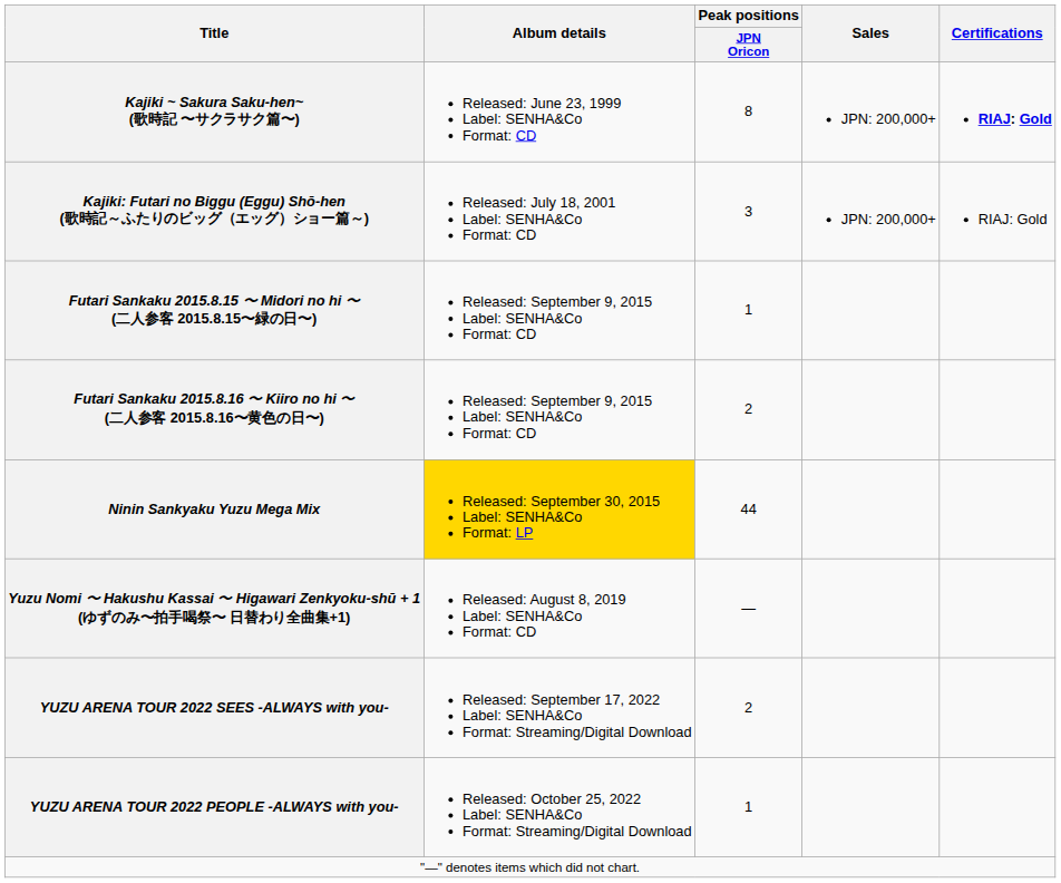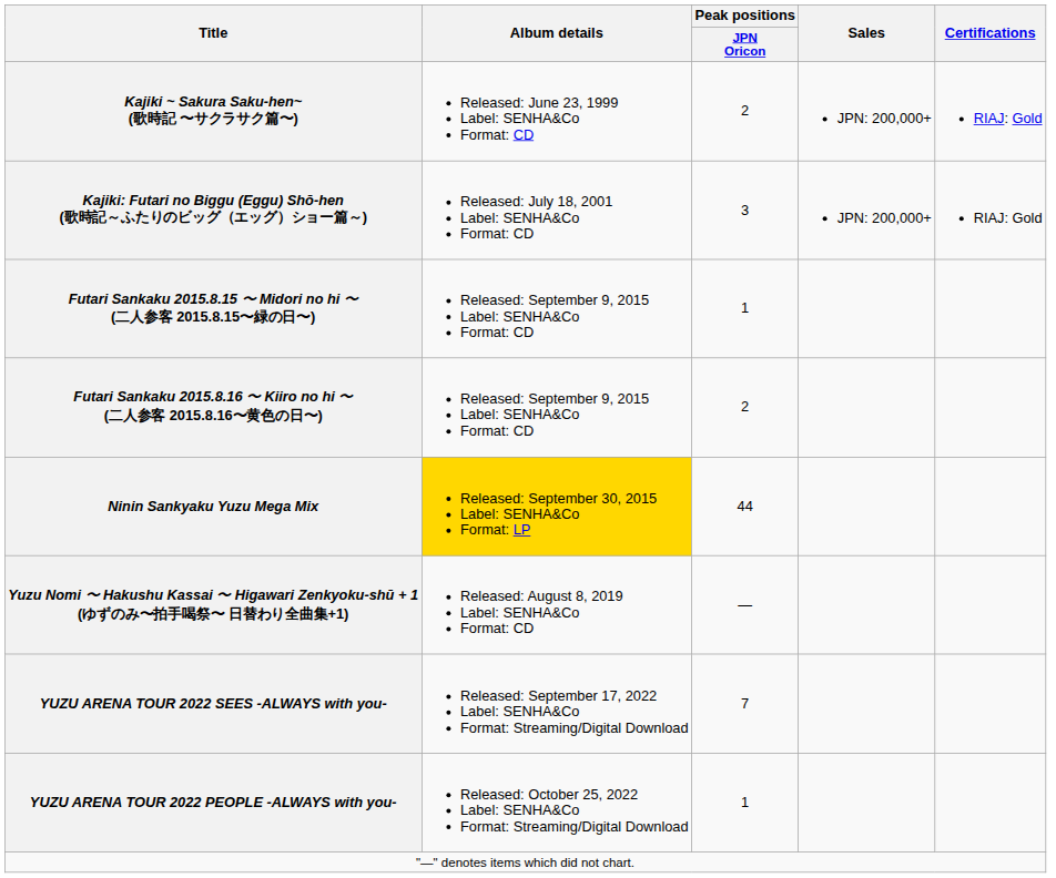Kajiki ~ Sakura Saku-hen~ (歌時記 〜サクラサク篇〜) | Peak positions / JPN Oricon: 8 -> 2
Kajiki ~ Sakura Saku-hen~ (歌時記 〜サクラサク篇〜) | Certifications: bold -> normal
YUZU ARENA TOUR 2022 SEES -ALWAYS with you- | Peak positions / JPN Oricon: 2 -> 7
